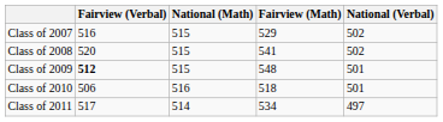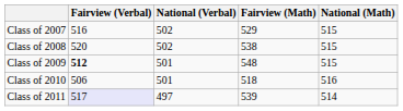columns swapped: National (Verbal) <-> National (Math)
Class of 2008 | Fairview (Math): 541 -> 538
Class of 2011 | Fairview (Verbal): no background -> lavender background
Class of 2011 | Fairview (Math): 534 -> 539
